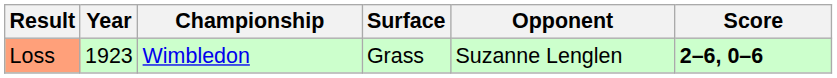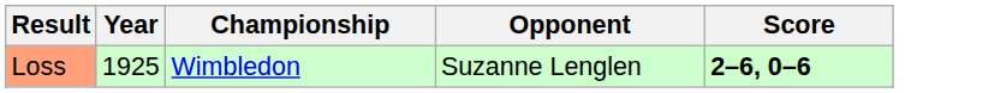- column: Surface | Grass
Loss | Year: 1923 -> 1925
